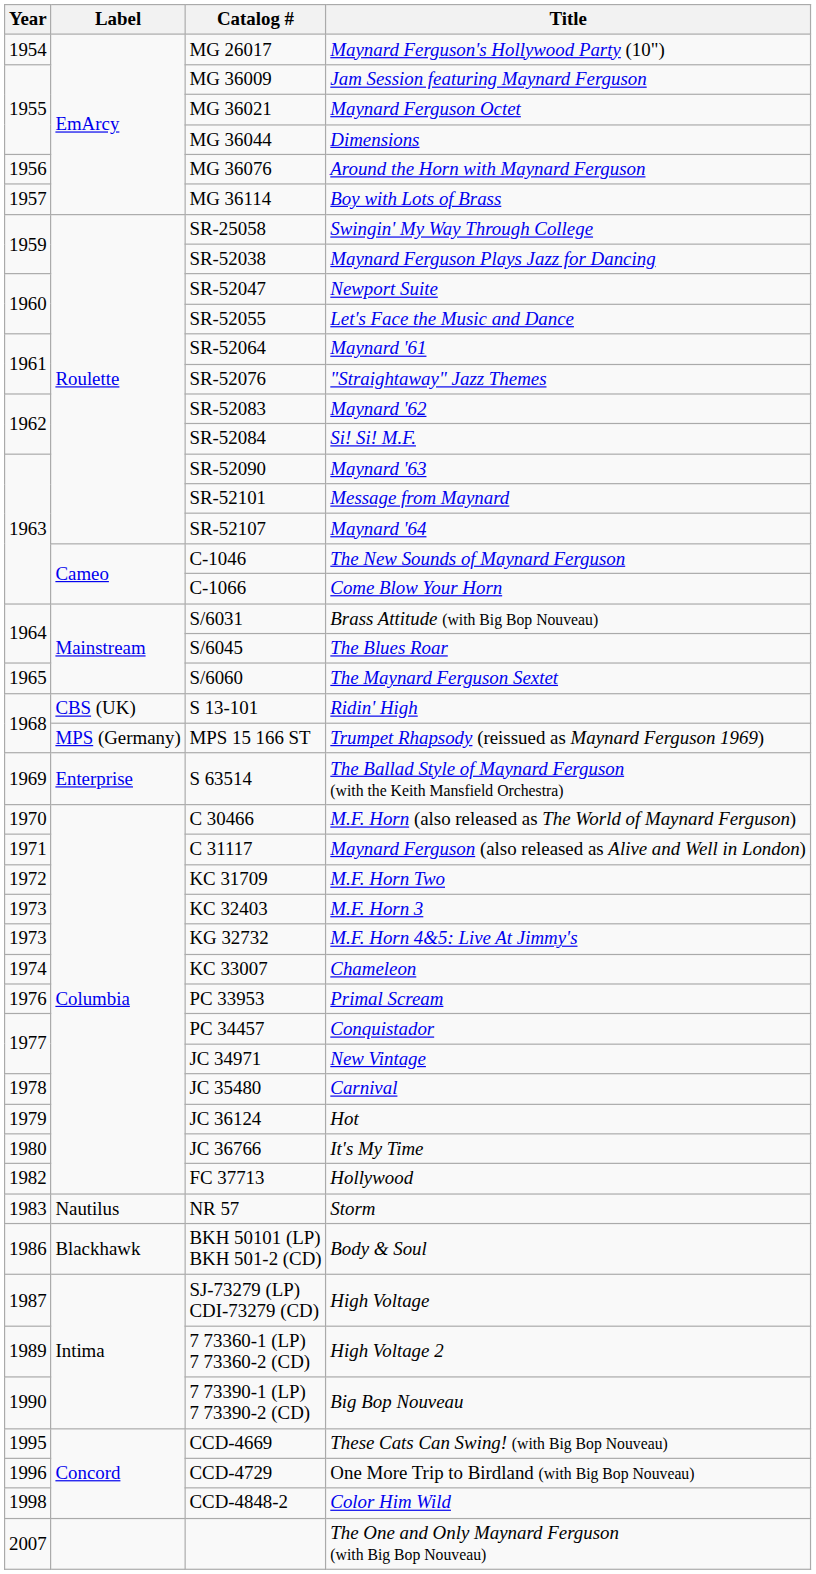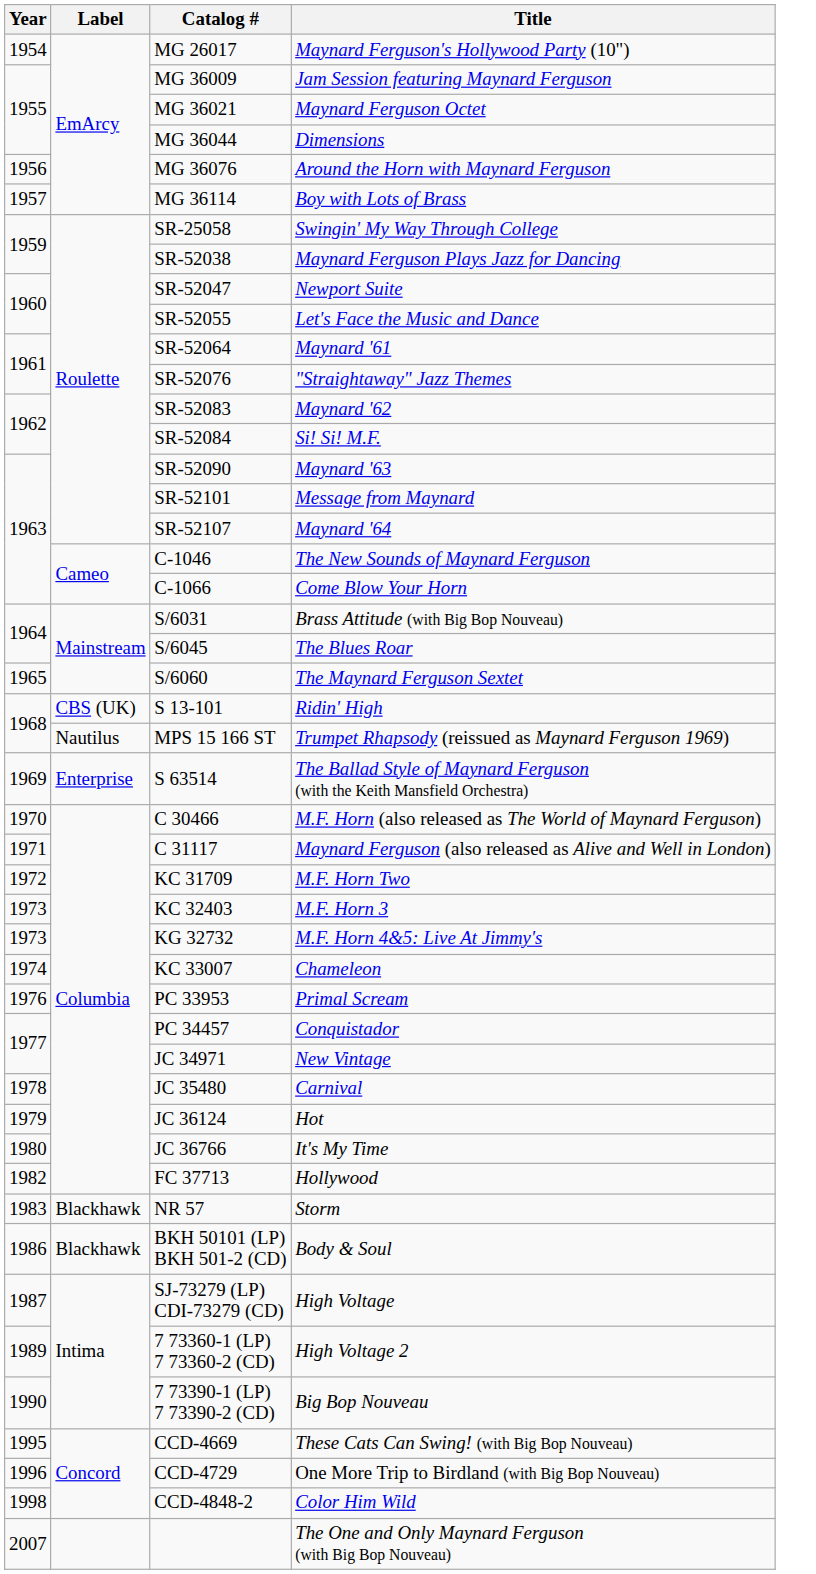MPS 15 166 ST | Label: MPS (Germany) -> Nautilus
NR 57 | Label: Nautilus -> Blackhawk
